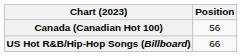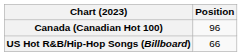Canada (Canadian Hot 100) | Position: 56 -> 96
